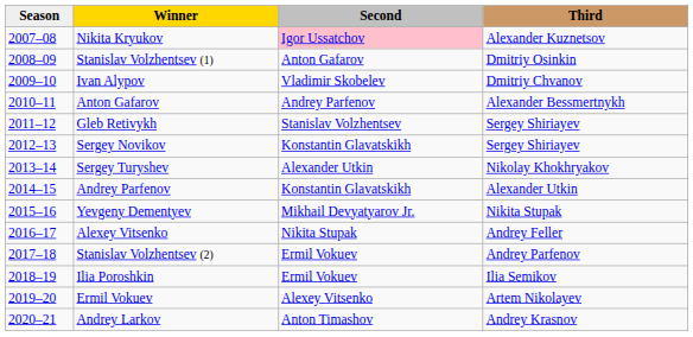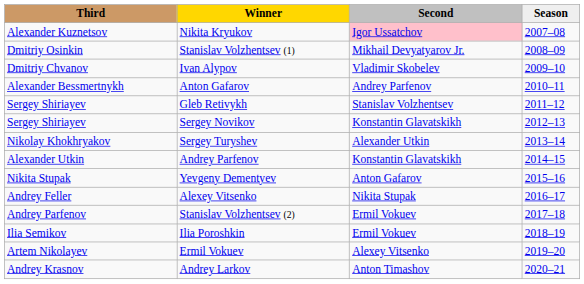columns swapped: Season <-> Third
Stanislav Volzhentsev (1) | Second: Anton Gafarov -> Mikhail Devyatyarov Jr.
Yevgeny Dementyev | Second: Mikhail Devyatyarov Jr. -> Anton Gafarov
